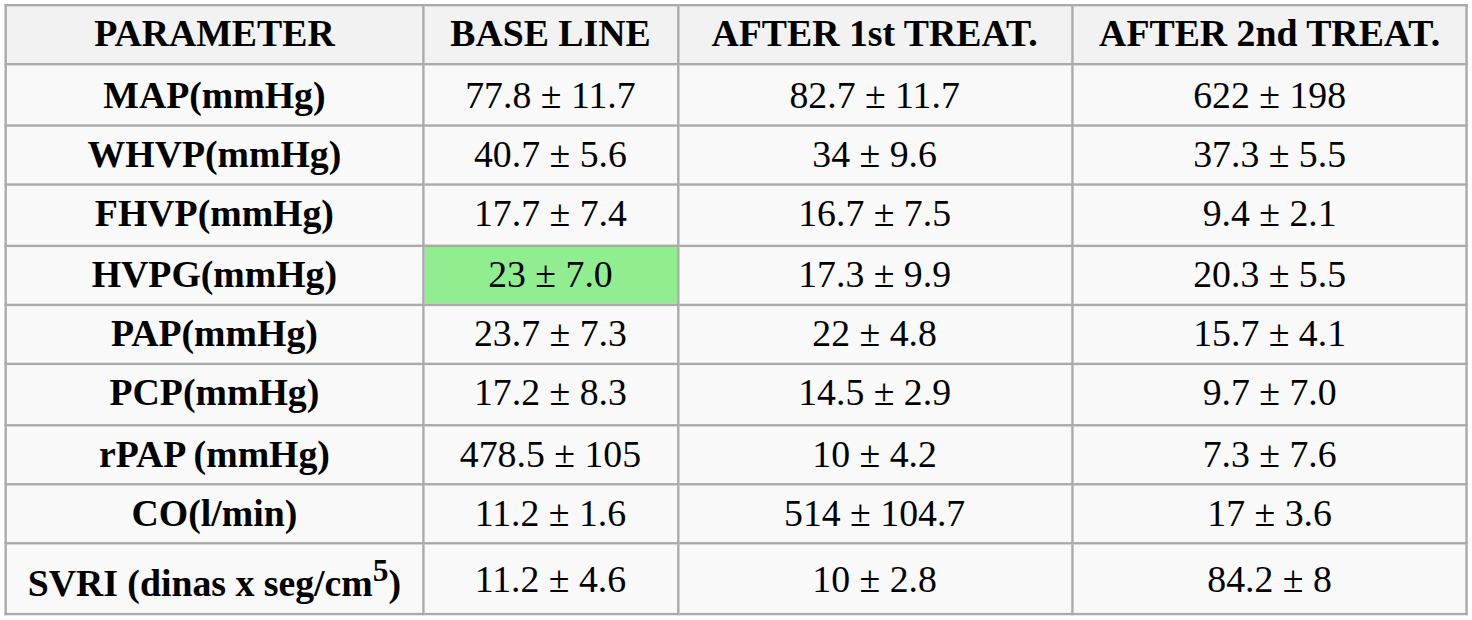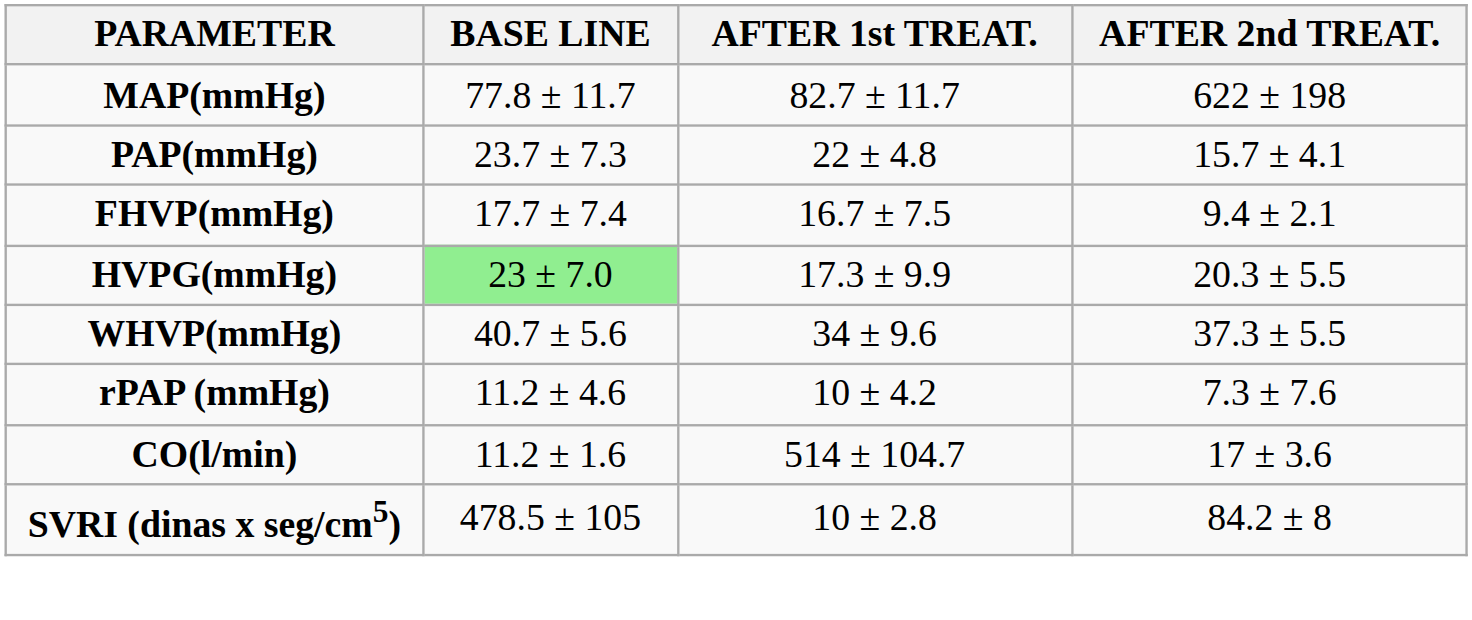rows swapped: WHVP(mmHg) <-> PAP(mmHg)
- row: PCP(mmHg) | 17.2 ± 8.3 | 14.5 ± 2.9 | 9.7 ± 7.0
rPAP (mmHg) | BASE LINE: 478.5 ± 105 -> 11.2 ± 4.6
SVRI (dinas x seg/cm5) | BASE LINE: 11.2 ± 4.6 -> 478.5 ± 105
